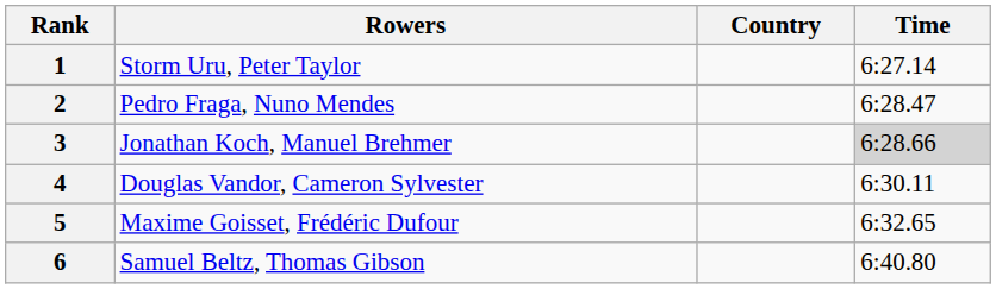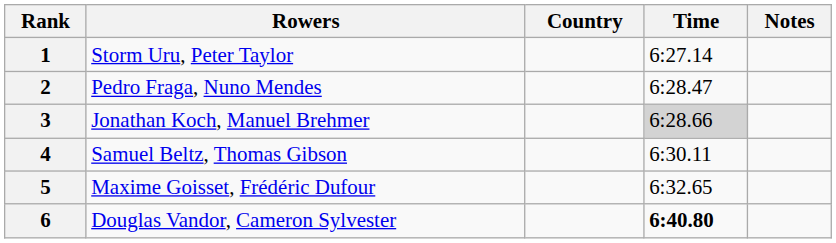+ column: Notes
4 | Rowers: Douglas Vandor, Cameron Sylvester -> Samuel Beltz, Thomas Gibson
6 | Rowers: Samuel Beltz, Thomas Gibson -> Douglas Vandor, Cameron Sylvester
6 | Time: normal -> bold
